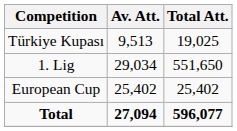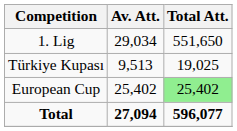rows swapped: 1. Lig <-> Türkiye Kupası
European Cup | Total Att.: no background -> lightgreen background
